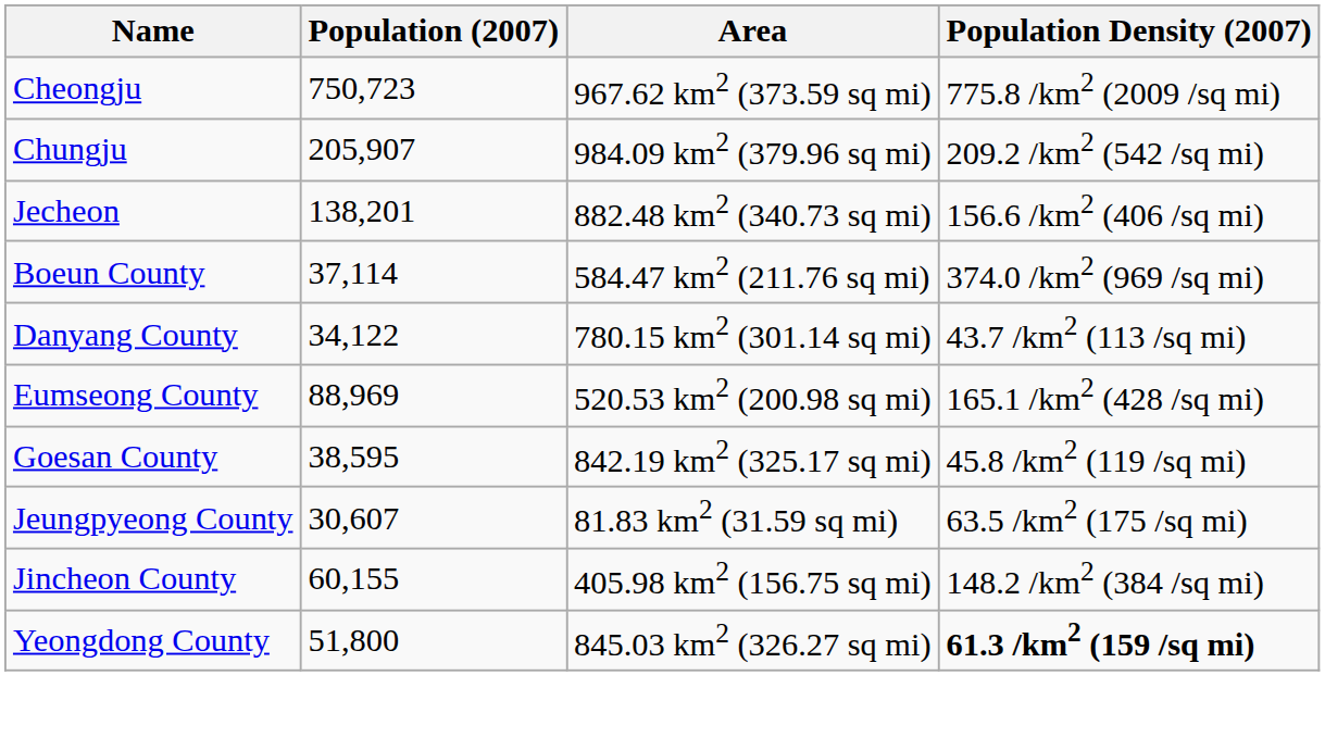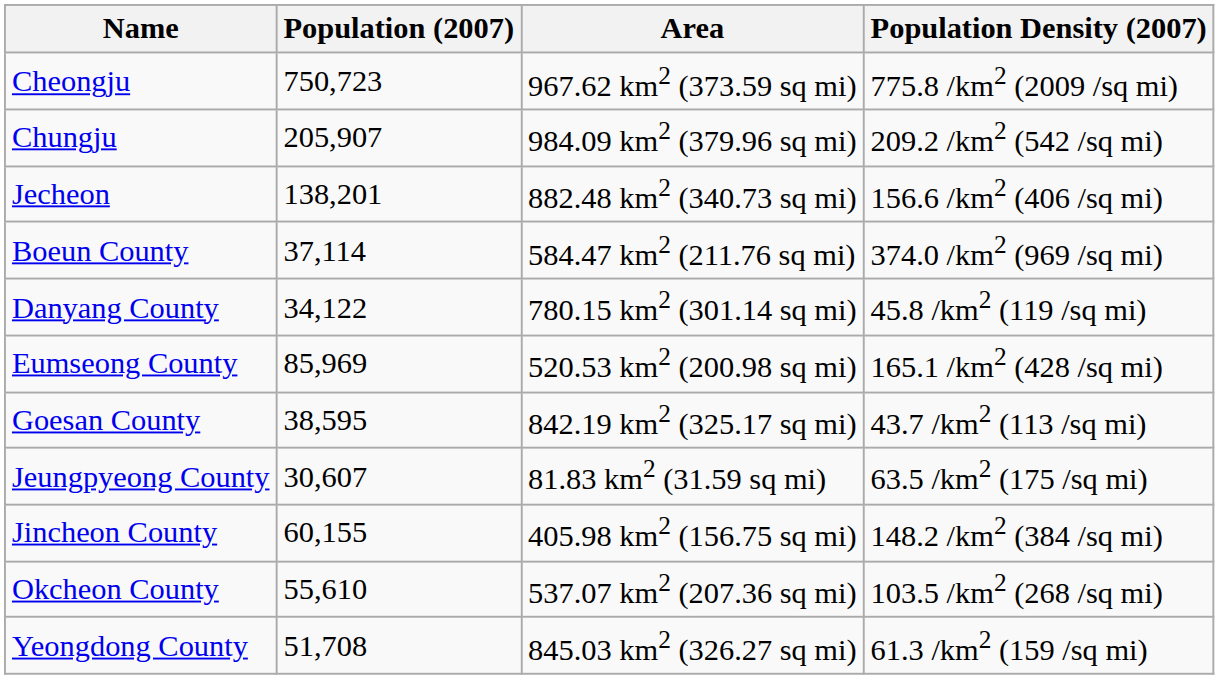Danyang County | Population Density (2007): 43.7 /km2 (113 /sq mi) -> 45.8 /km2 (119 /sq mi)
Eumseong County | Population (2007): 88,969 -> 85,969
Goesan County | Population Density (2007): 45.8 /km2 (119 /sq mi) -> 43.7 /km2 (113 /sq mi)
+ row: Okcheon County | 55,610 | 537.07 km2 (207.36 sq mi) | 103.5 /km2 (268 /sq mi)
Yeongdong County | Population (2007): 51,800 -> 51,708
Yeongdong County | Population Density (2007): bold -> normal
